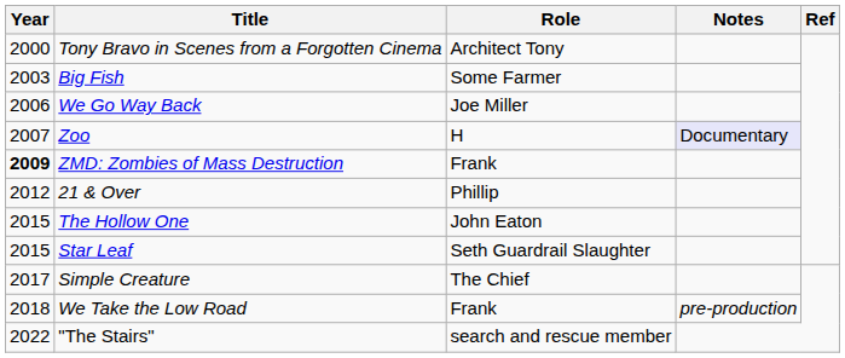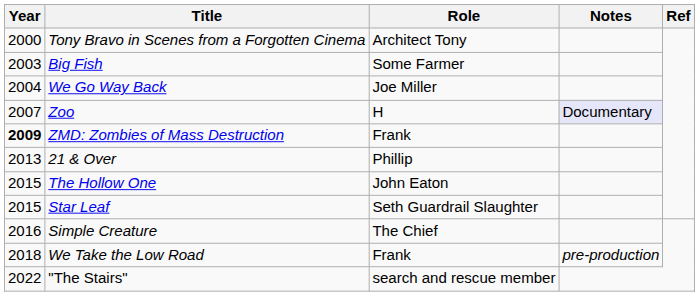We Go Way Back | Year: 2006 -> 2004
21 & Over | Year: 2012 -> 2013
Simple Creature | Year: 2017 -> 2016
